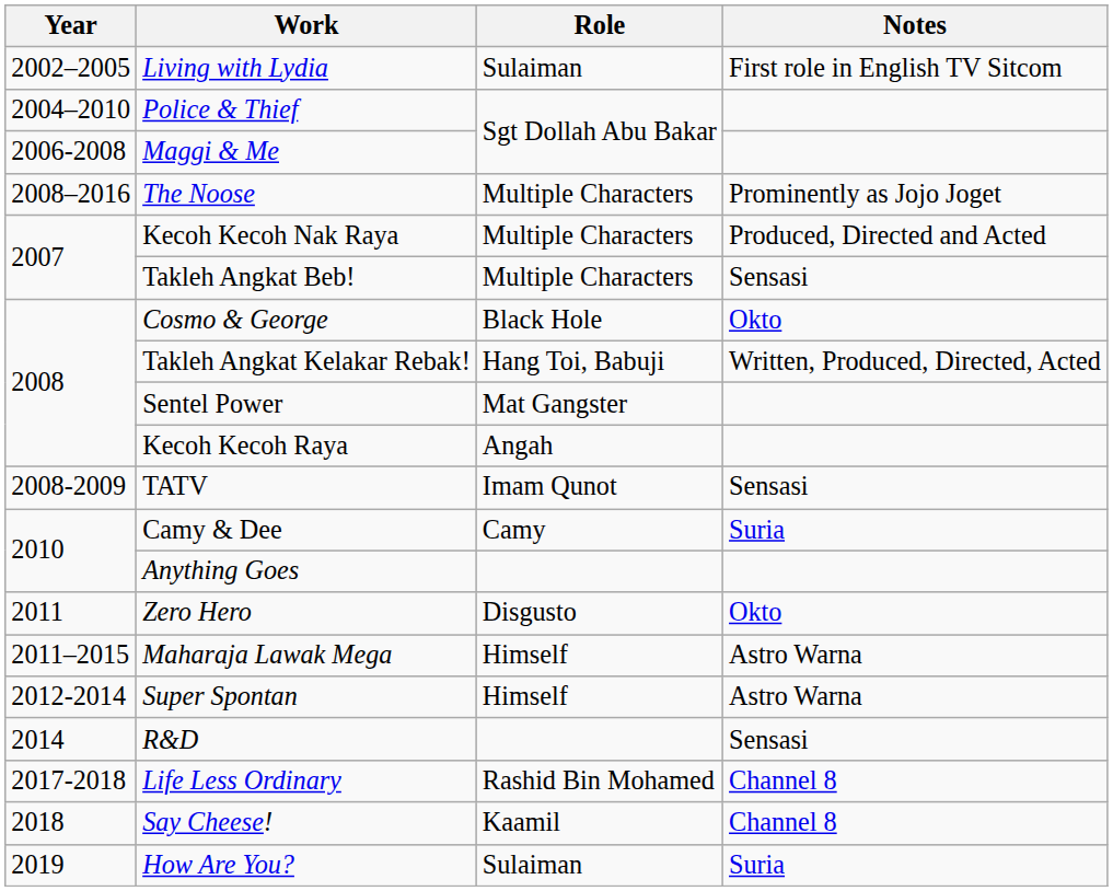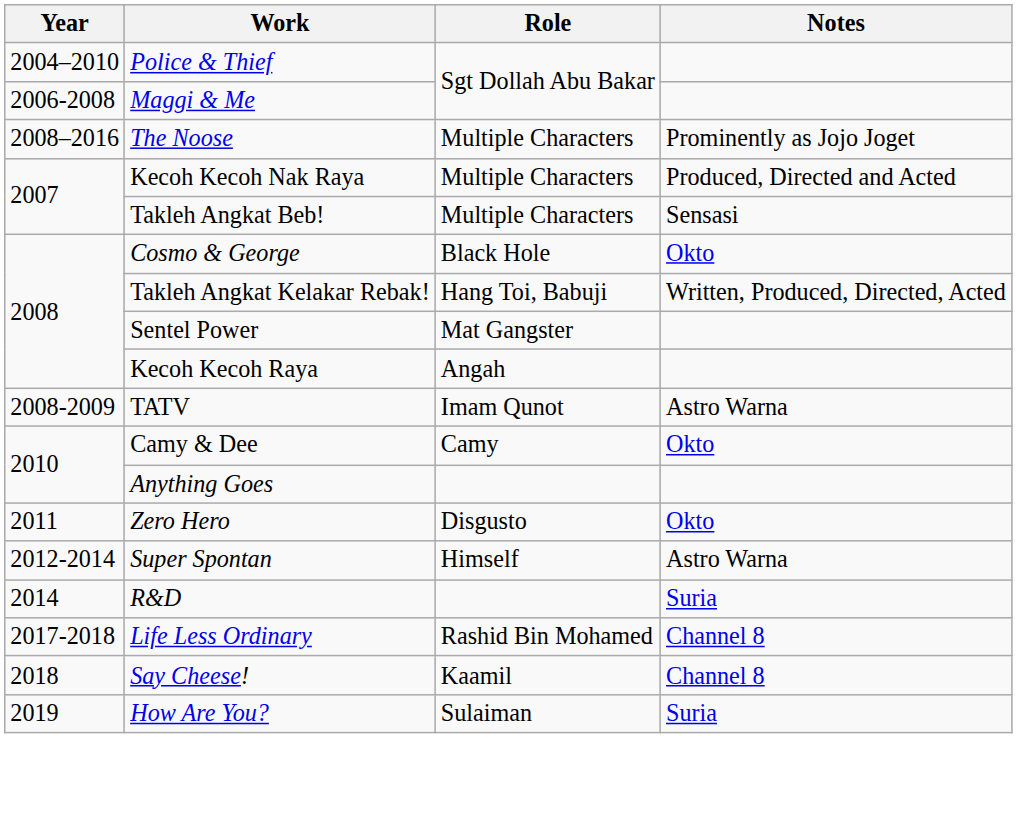- row: 2002–2005 | Living with Lydia | Sulaiman | First role in English TV Sitcom
TATV | Notes: Sensasi -> Astro Warna
Camy & Dee | Notes: Suria -> Okto
- row: 2011–2015 | Maharaja Lawak Mega | Himself | Astro Warna
R&D | Notes: Sensasi -> Suria
